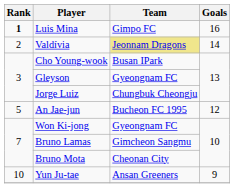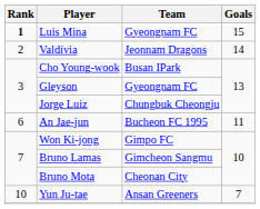Luis Mina | Team: Gimpo FC -> Gyeongnam FC
Luis Mina | Goals: 16 -> 15
Valdívia | Team: khaki background -> no background
An Jae-jun | Rank: 5 -> 6
An Jae-jun | Goals: 12 -> 11
Won Ki-jong | Team: Gyeongnam FC -> Gimpo FC
Yun Ju-tae | Goals: 9 -> 7
